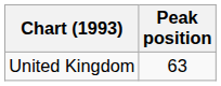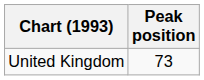United Kingdom | Peak position: 63 -> 73
